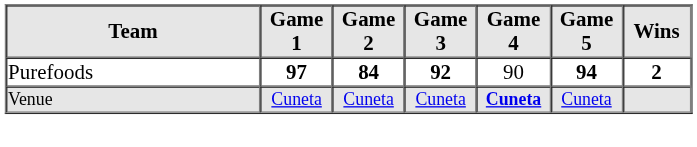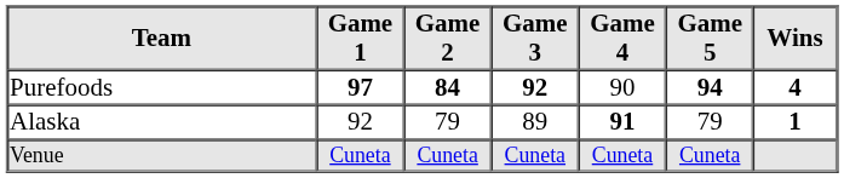Purefoods | Wins: 2 -> 4
+ row: Alaska | 92 | 79 | 89 | 91 | 79 | 1
Venue | Game 4: bold -> normal
